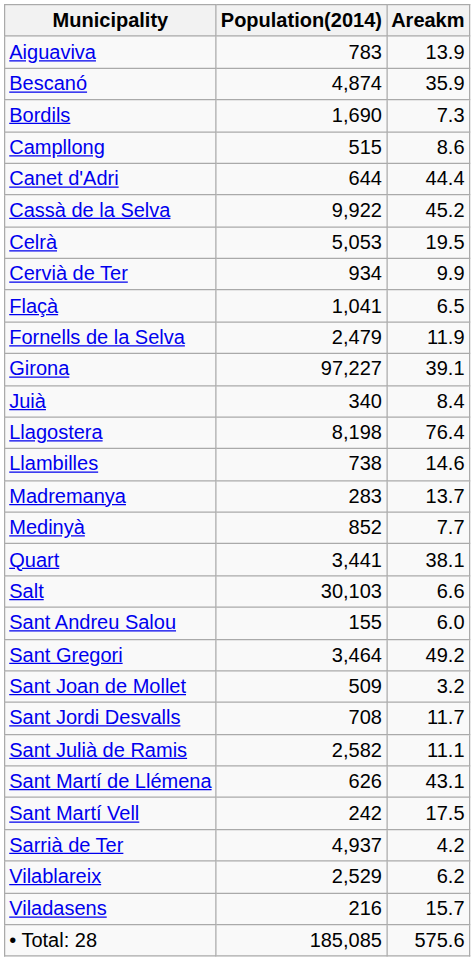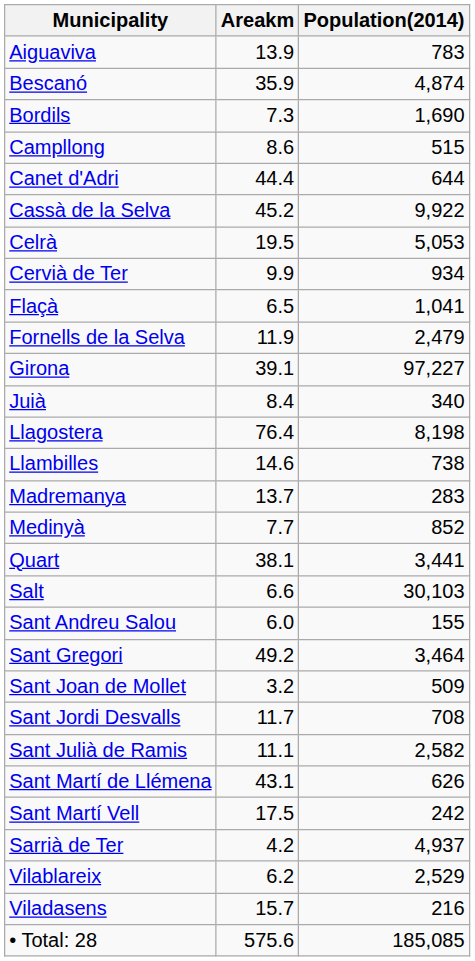columns swapped: Population(2014) <-> Areakm
